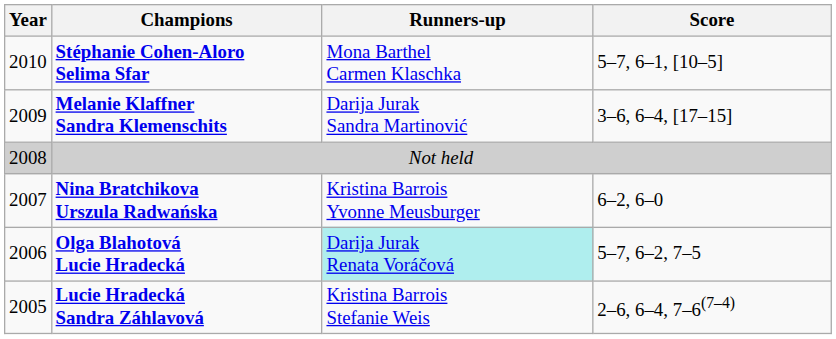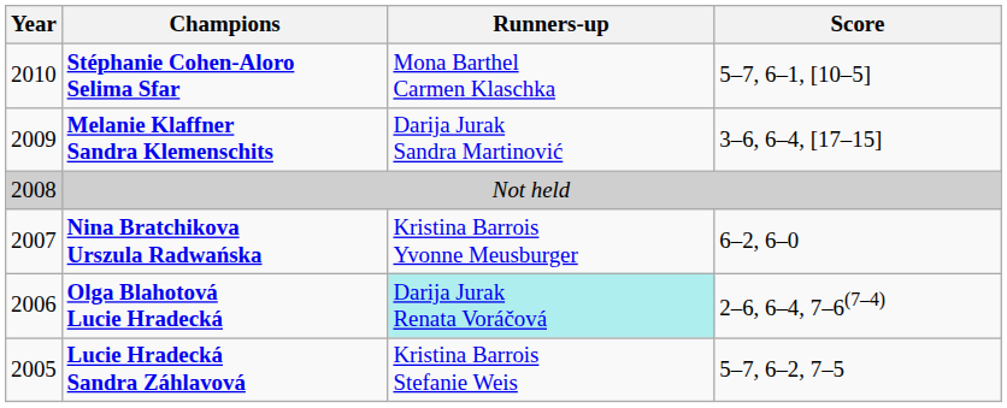Olga Blahotová Lucie Hradecká | Score: 5–7, 6–2, 7–5 -> 2–6, 6–4, 7–6(7–4)
Lucie Hradecká Sandra Záhlavová | Score: 2–6, 6–4, 7–6(7–4) -> 5–7, 6–2, 7–5
